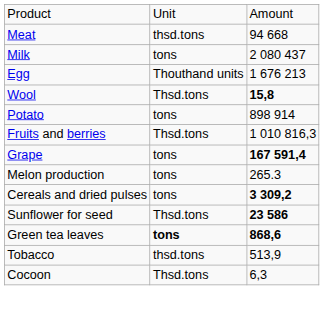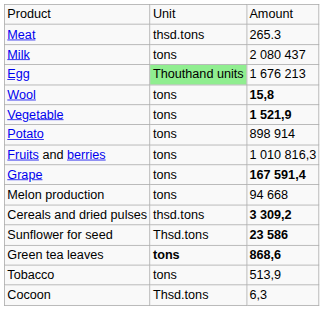Meat | column 3: 94 668 -> 265.3
Egg | column 2: no background -> lightgreen background
Wool | column 2: Thsd.tons -> tons
+ row: Vegetable | tons | 1 521,9
Fruits and berries | column 2: Thsd.tons -> tons
Melon production | column 3: 265.3 -> 94 668
Cereals and dried pulses | column 2: tons -> thsd.tons
Tobacco | column 2: thsd.tons -> tons
